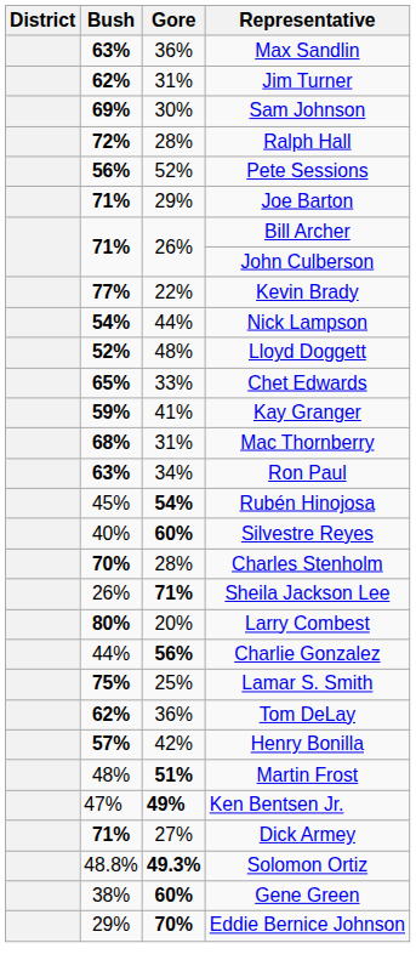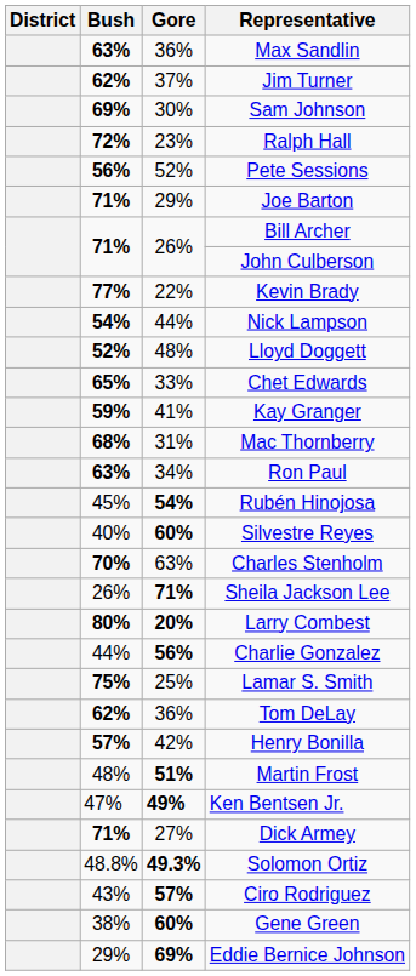Jim Turner | Gore: 31% -> 37%
Ralph Hall | Gore: 28% -> 23%
Charles Stenholm | Gore: 28% -> 63%
Larry Combest | Gore: normal -> bold
+ row: 43% | 57% | Ciro Rodriguez
Eddie Bernice Johnson | Gore: 70% -> 69%
